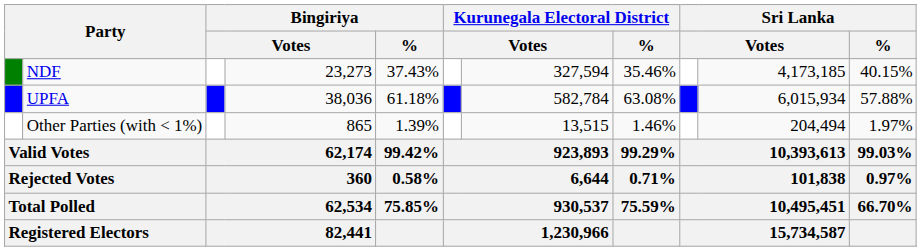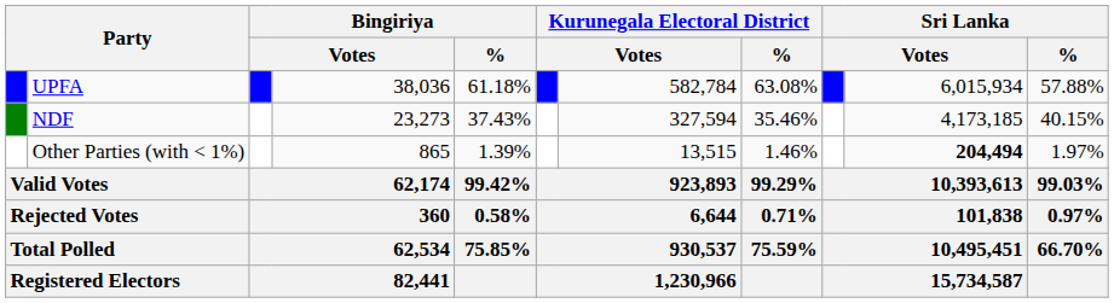rows swapped: UPFA <-> NDF
Other Parties (with < 1%) | column 10: normal -> bold
